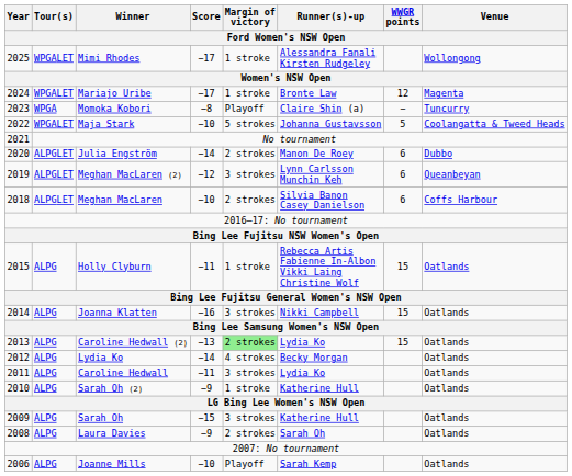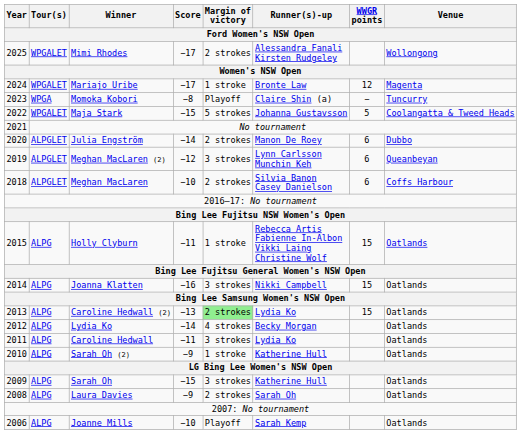Mimi Rhodes | Margin of victory: 1 stroke -> 2 strokes
Maja Stark | Score: −10 -> −15
